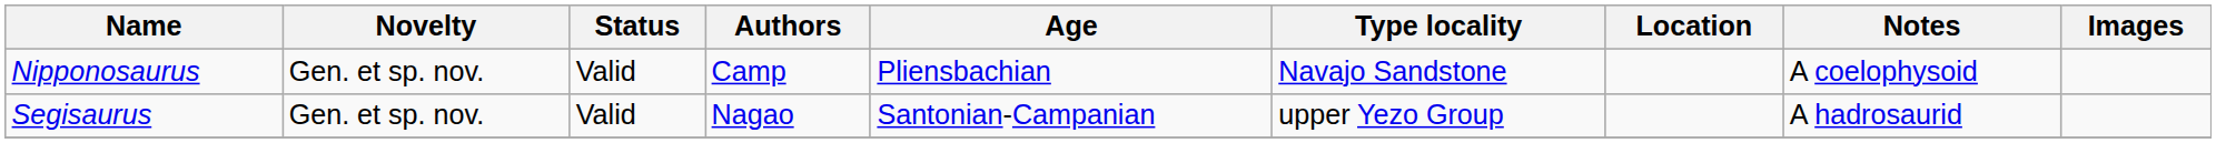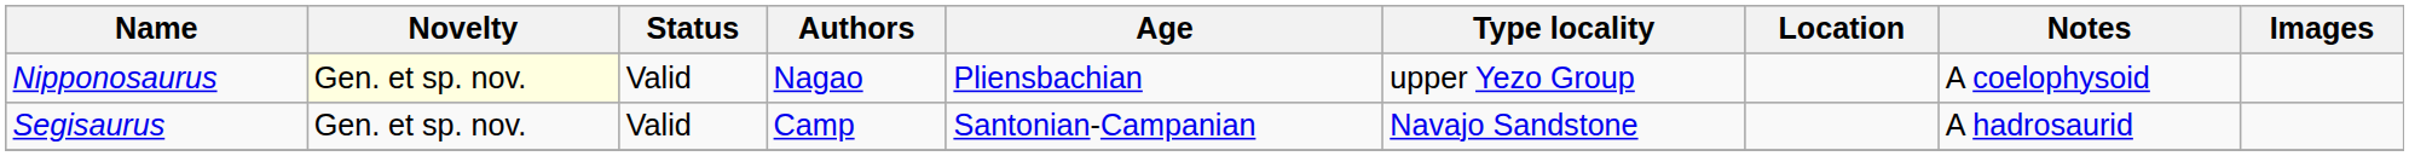Nipponosaurus | Novelty: no background -> lightyellow background
Nipponosaurus | Authors: Camp -> Nagao
Nipponosaurus | Type locality: Navajo Sandstone -> upper Yezo Group
Segisaurus | Authors: Nagao -> Camp
Segisaurus | Type locality: upper Yezo Group -> Navajo Sandstone
